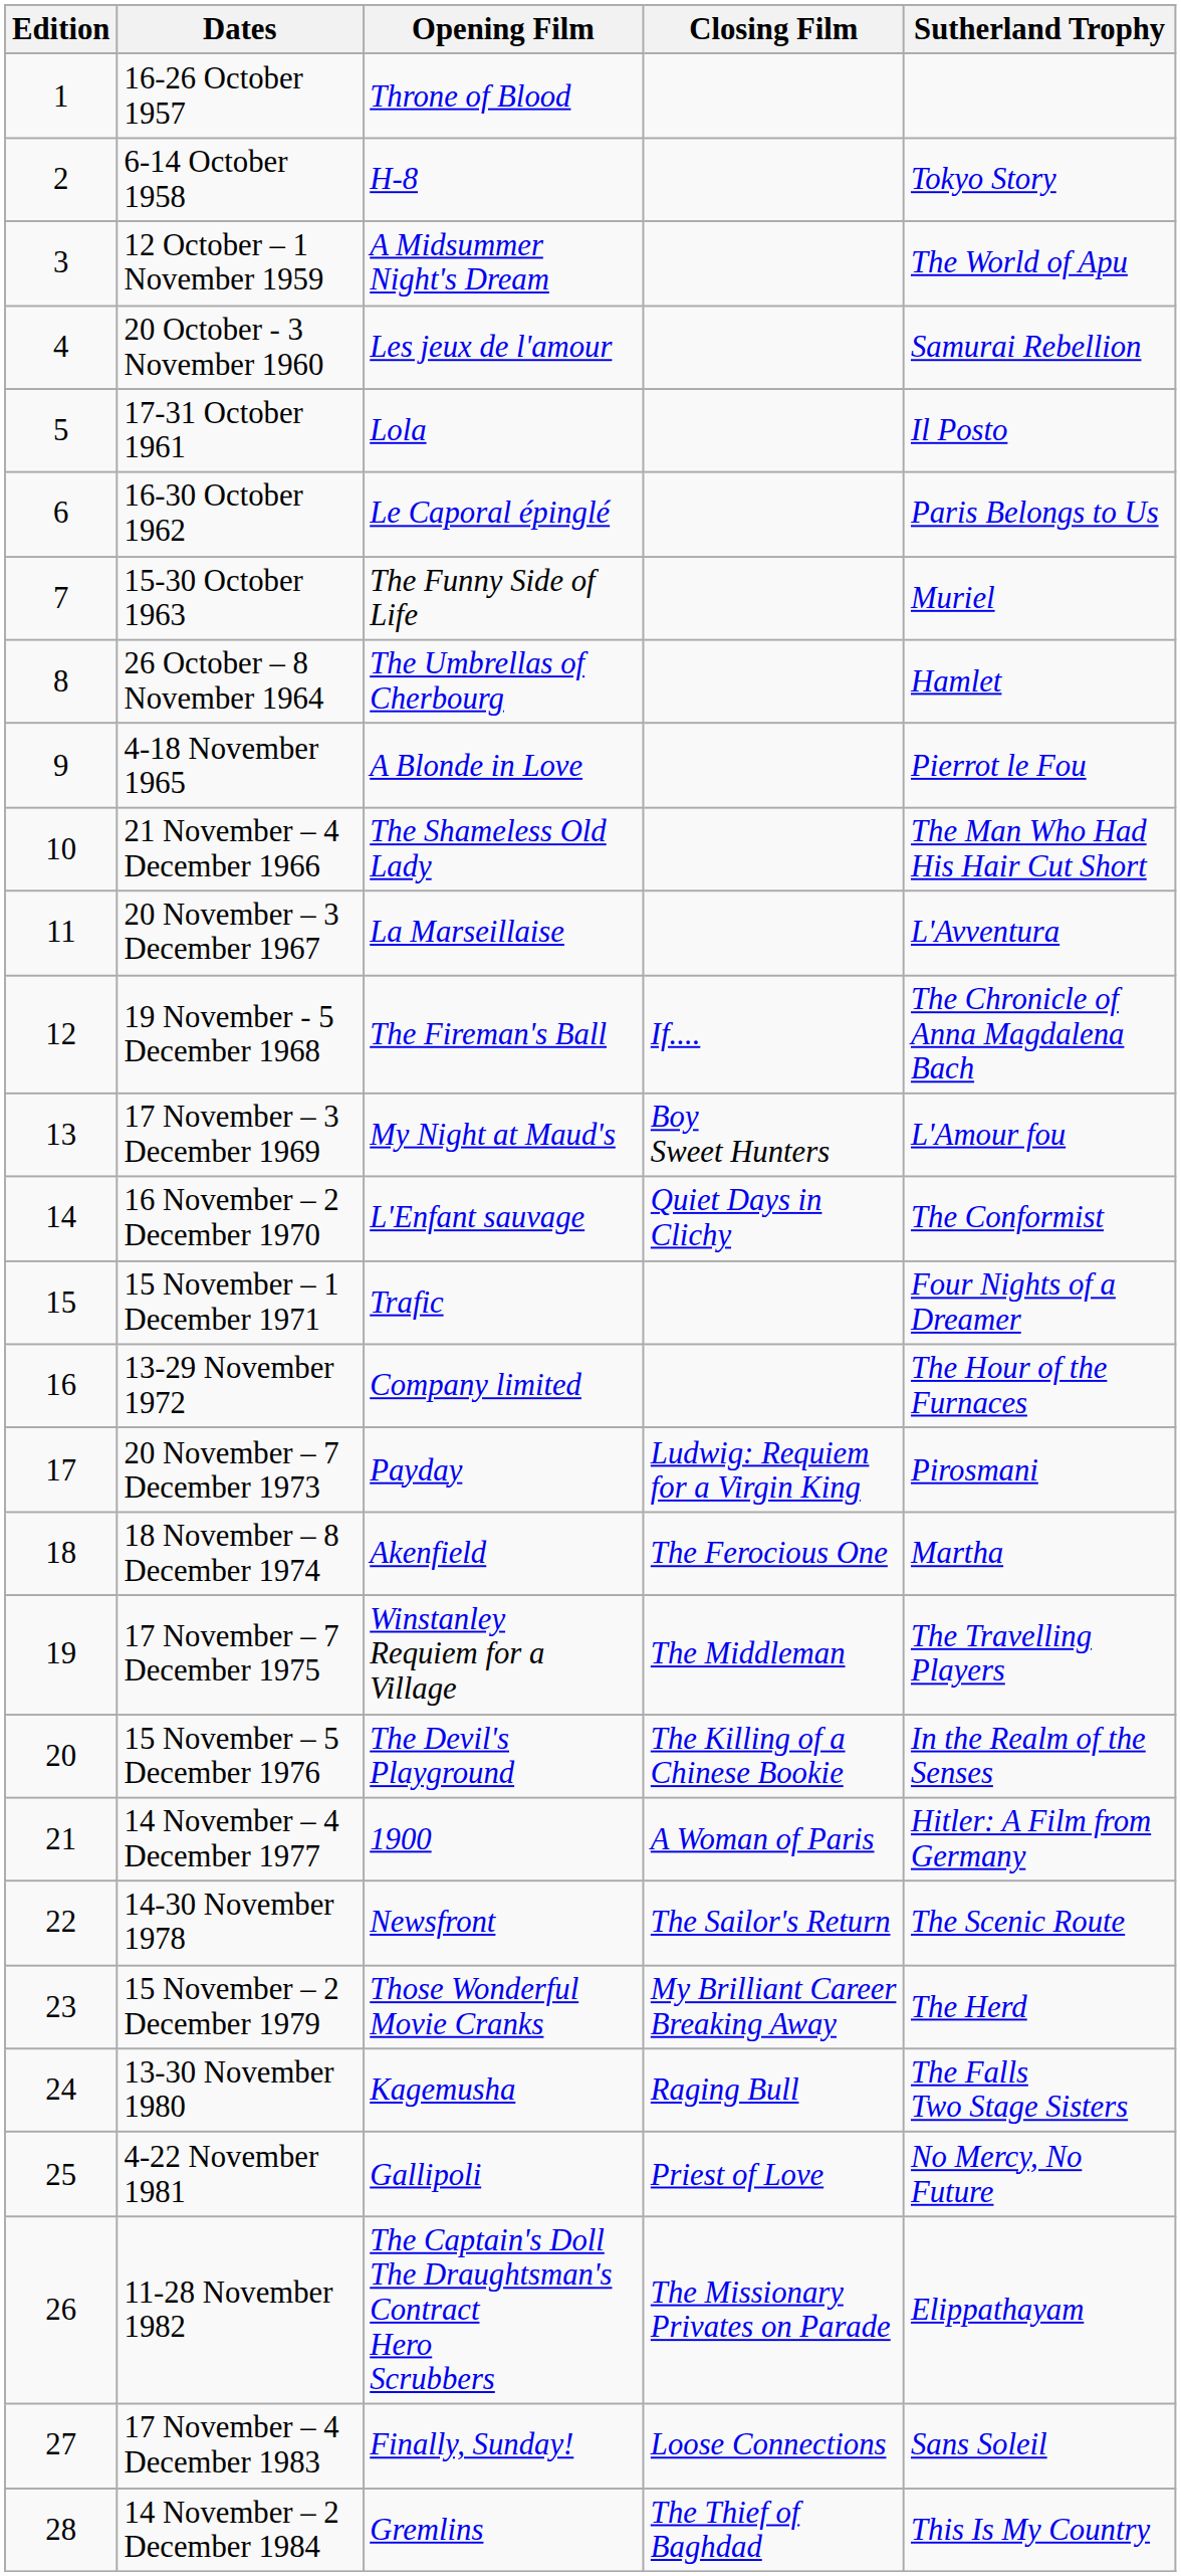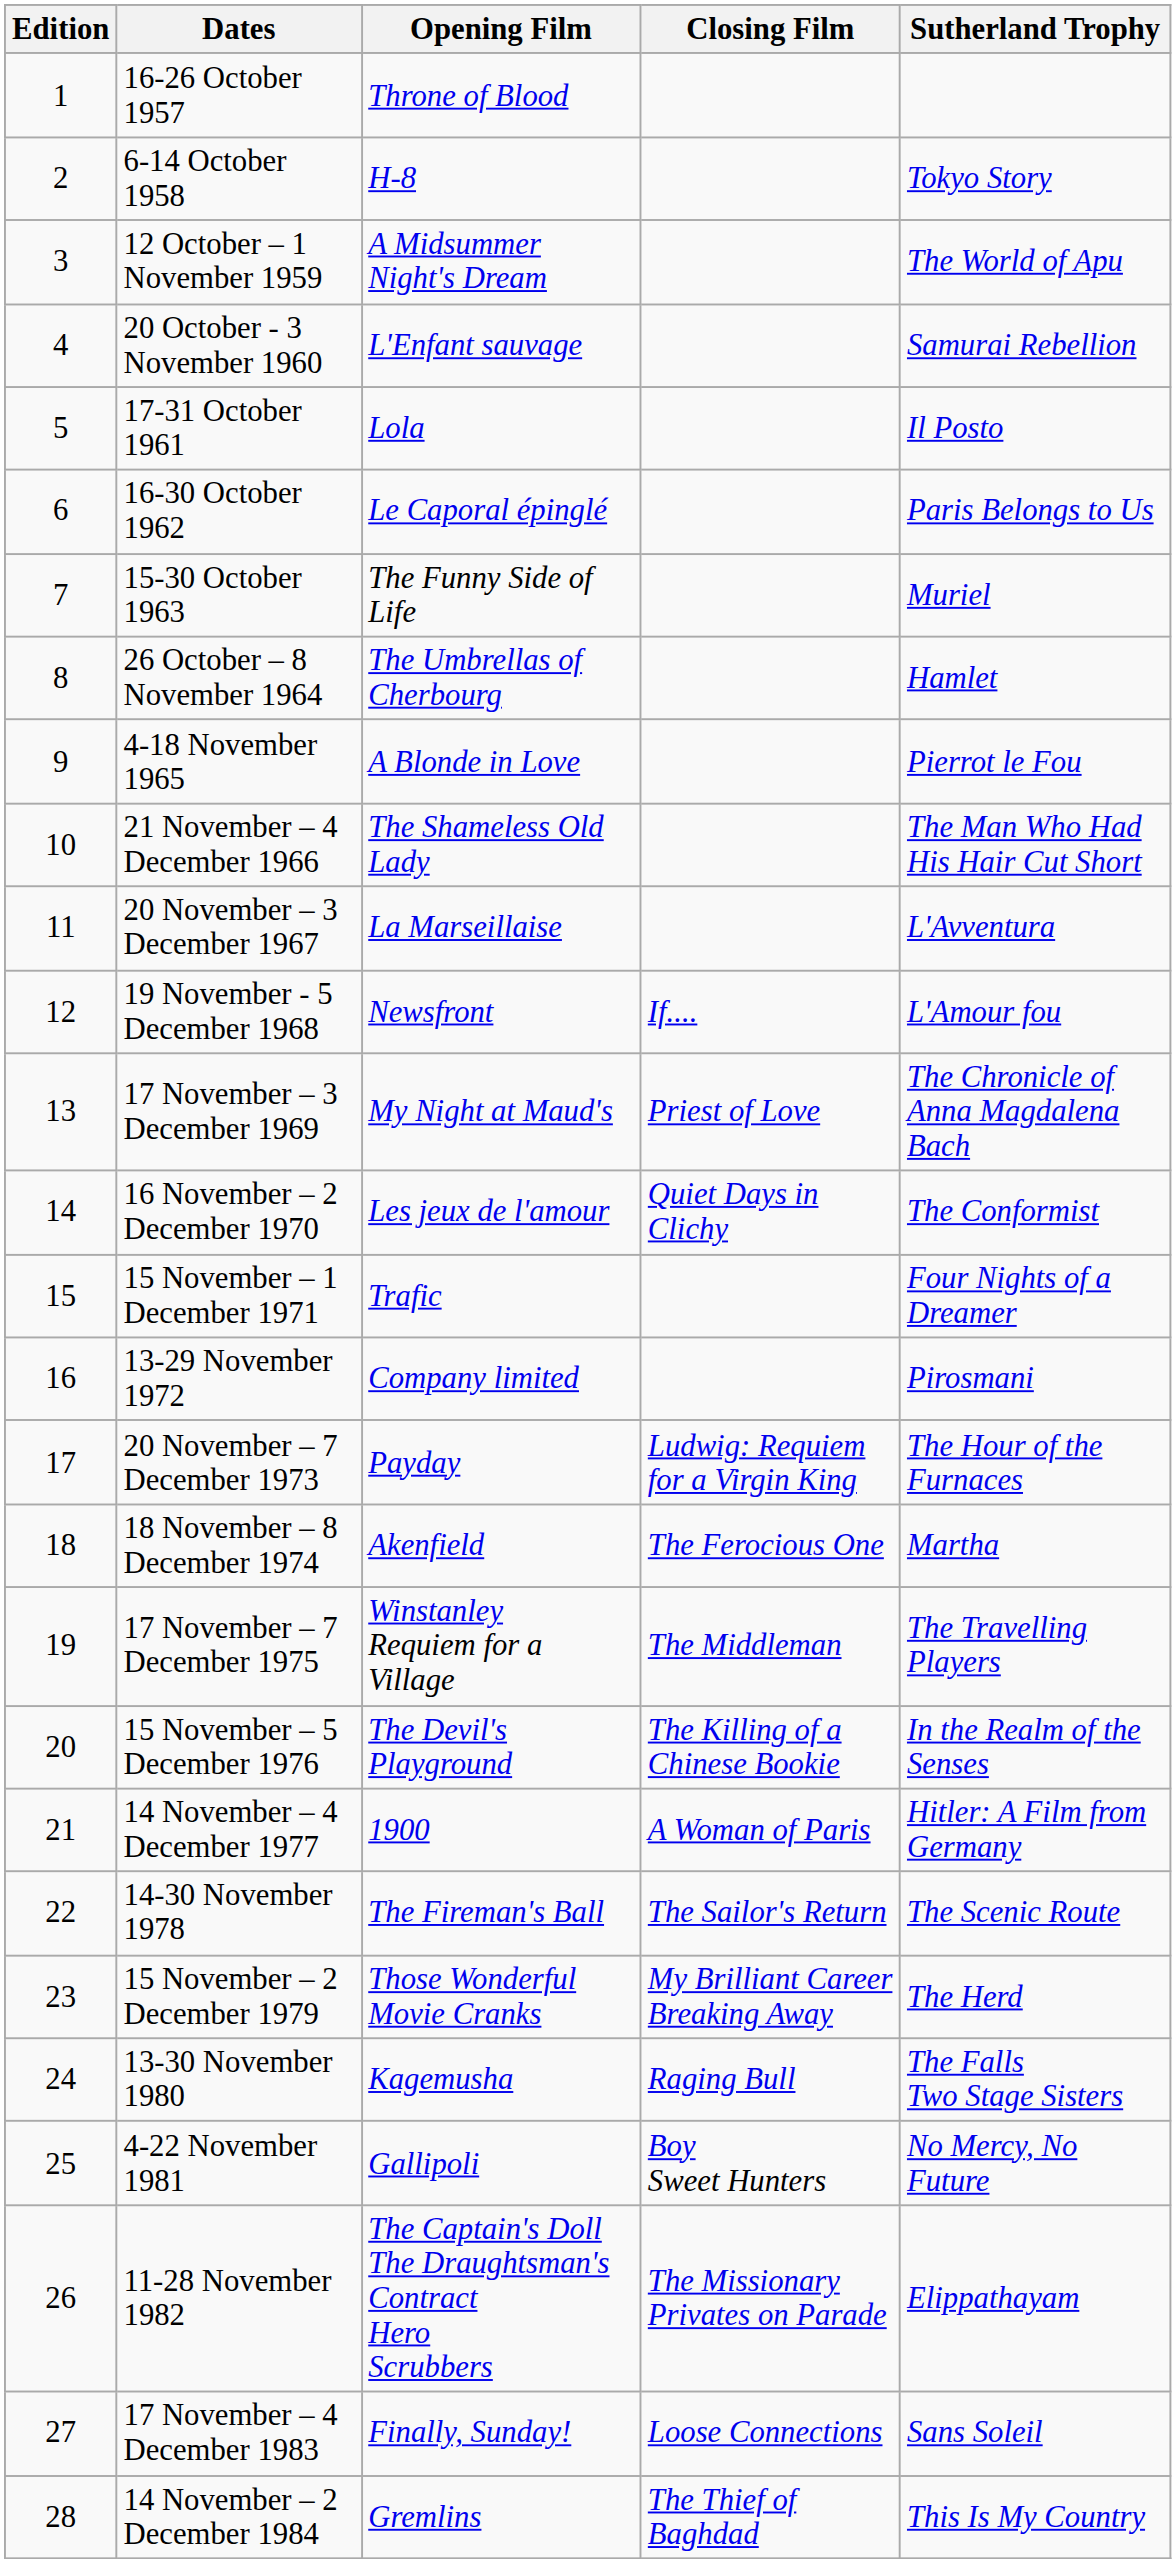20 October - 3 November 1960 | Opening Film: Les jeux de l'amour -> L'Enfant sauvage
19 November - 5 December 1968 | Opening Film: The Fireman's Ball -> Newsfront
19 November - 5 December 1968 | Sutherland Trophy: The Chronicle of Anna Magdalena Bach -> L'Amour fou
17 November – 3 December 1969 | Closing Film: Boy Sweet Hunters -> Priest of Love
17 November – 3 December 1969 | Sutherland Trophy: L'Amour fou -> The Chronicle of Anna Magdalena Bach
16 November – 2 December 1970 | Opening Film: L'Enfant sauvage -> Les jeux de l'amour
13-29 November 1972 | Sutherland Trophy: The Hour of the Furnaces -> Pirosmani
20 November – 7 December 1973 | Sutherland Trophy: Pirosmani -> The Hour of the Furnaces
14-30 November 1978 | Opening Film: Newsfront -> The Fireman's Ball
4-22 November 1981 | Closing Film: Priest of Love -> Boy Sweet Hunters
